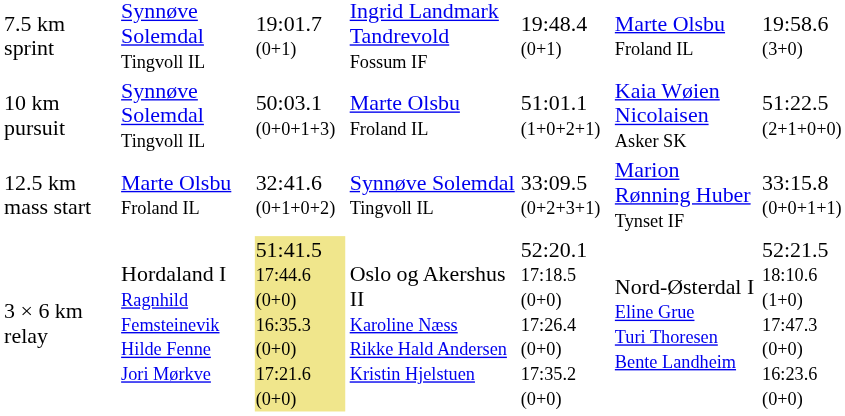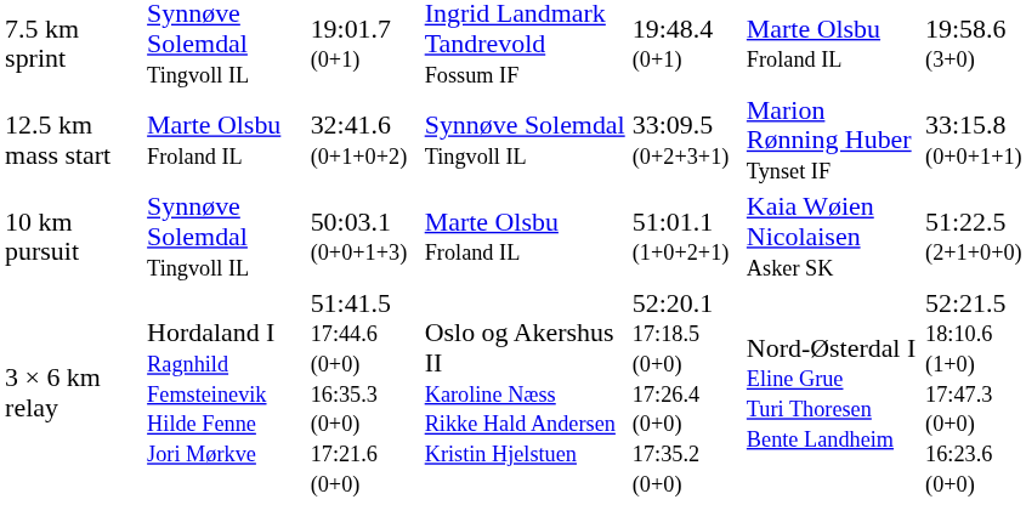rows swapped: 10 km pursuit <-> 12.5 km mass start
3 × 6 km relay | column 3: khaki background -> no background
